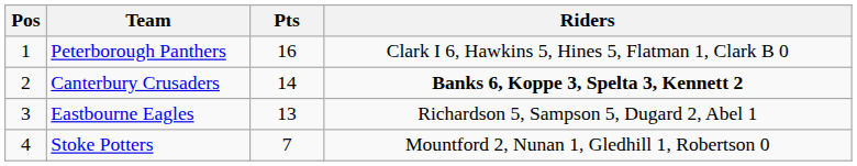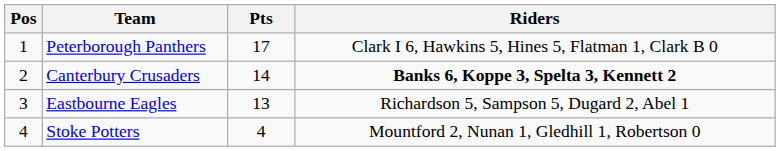Peterborough Panthers | Pts: 16 -> 17
Stoke Potters | Pts: 7 -> 4
